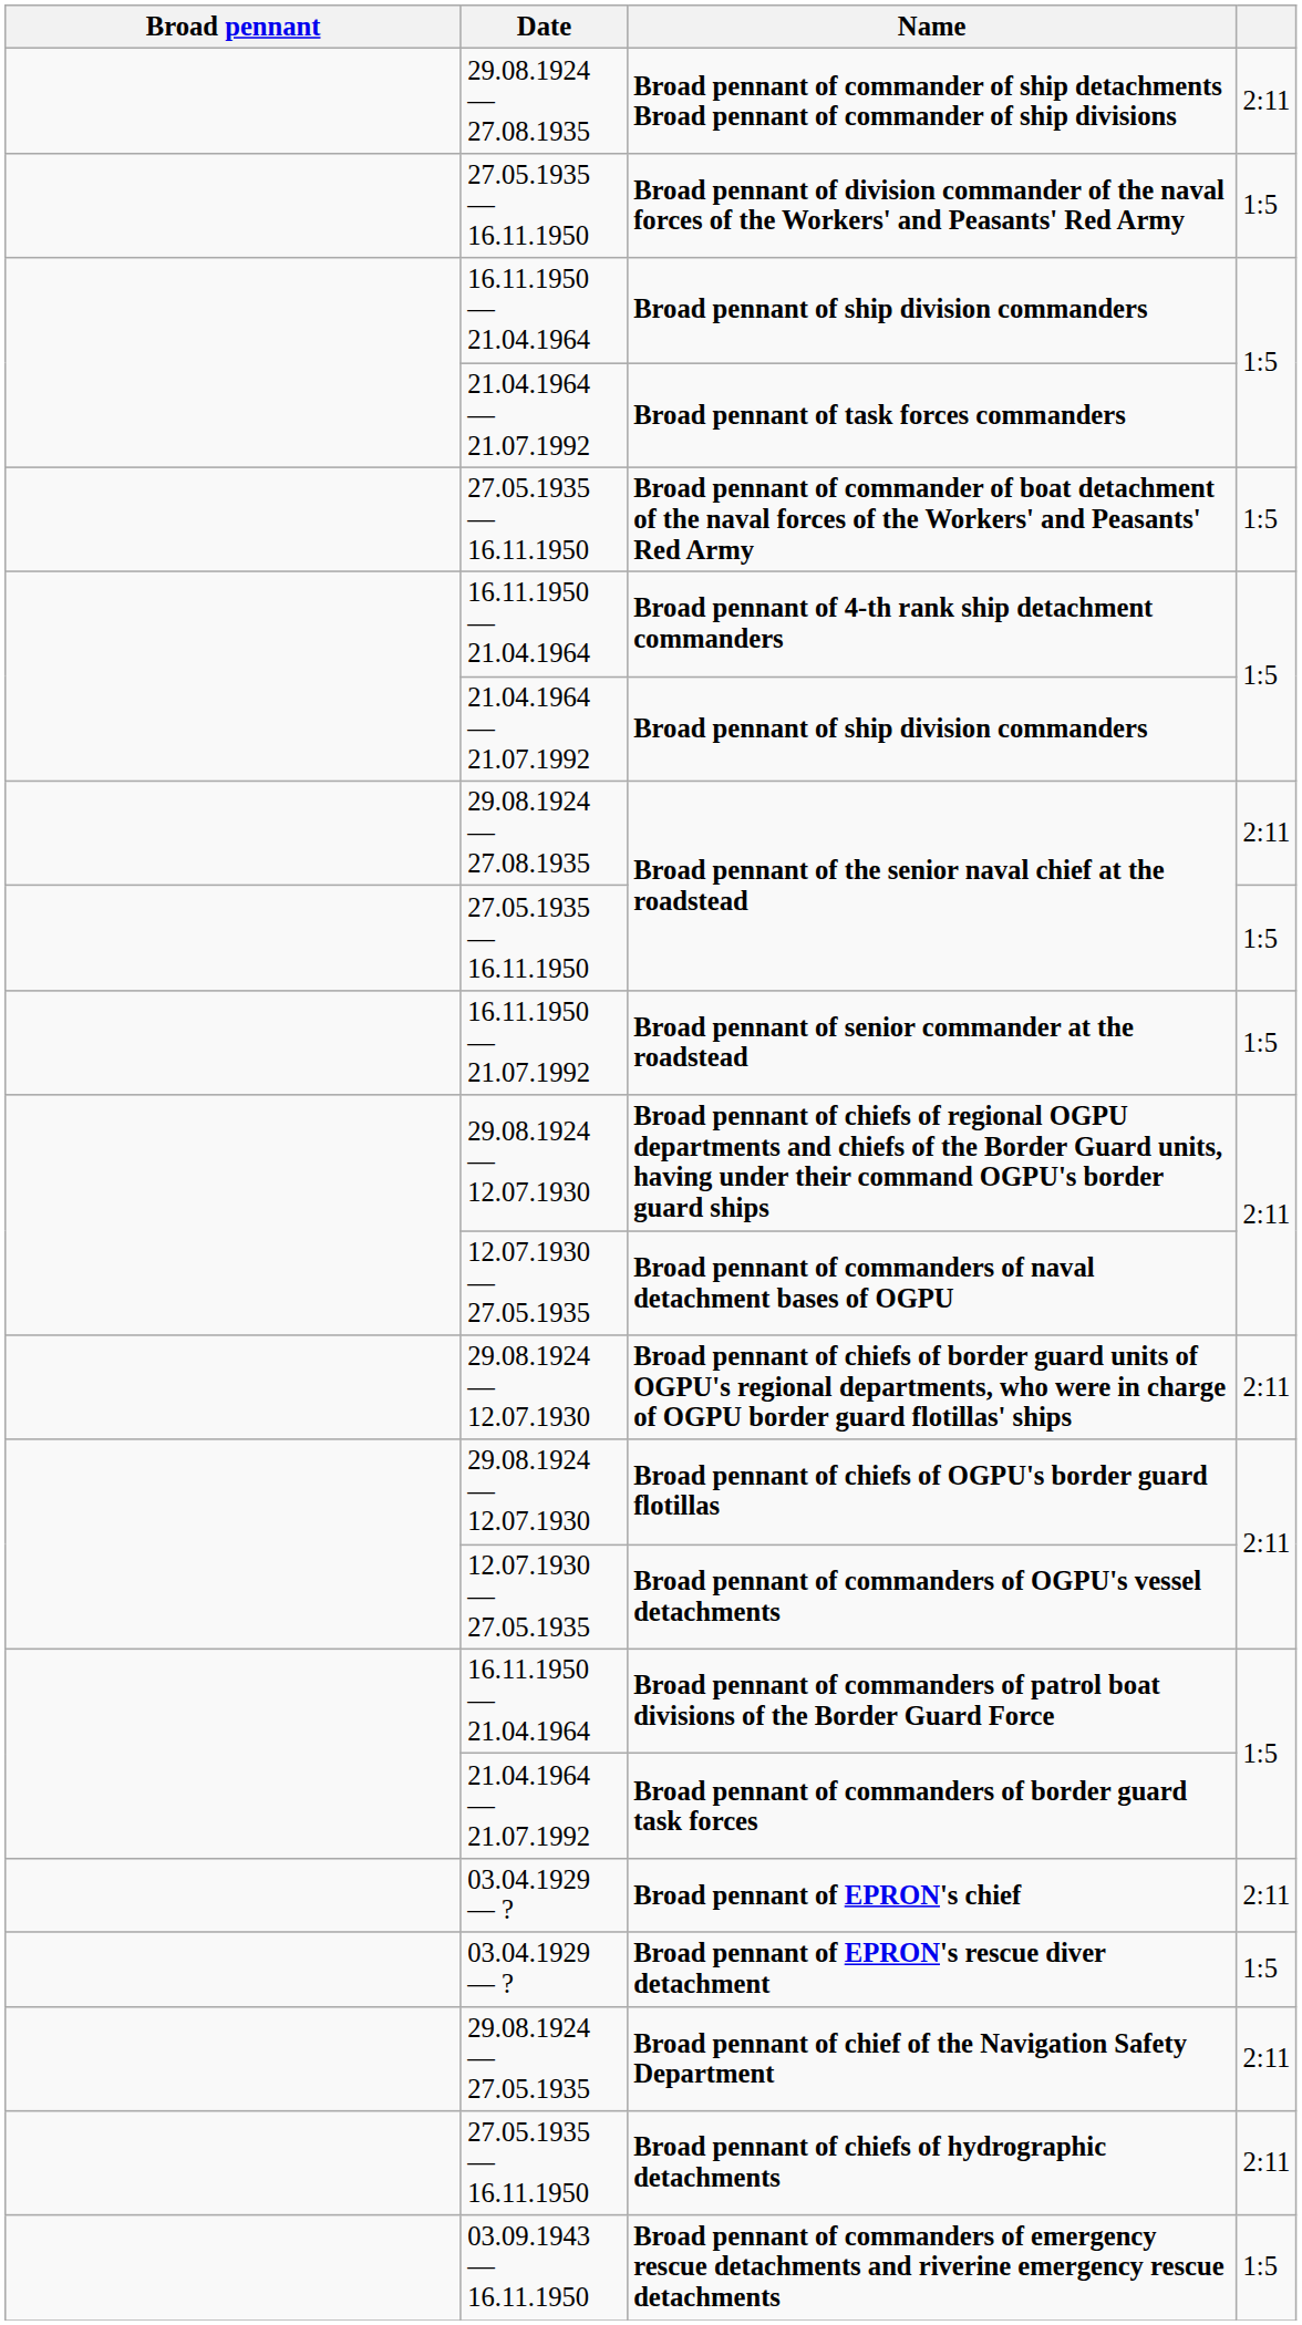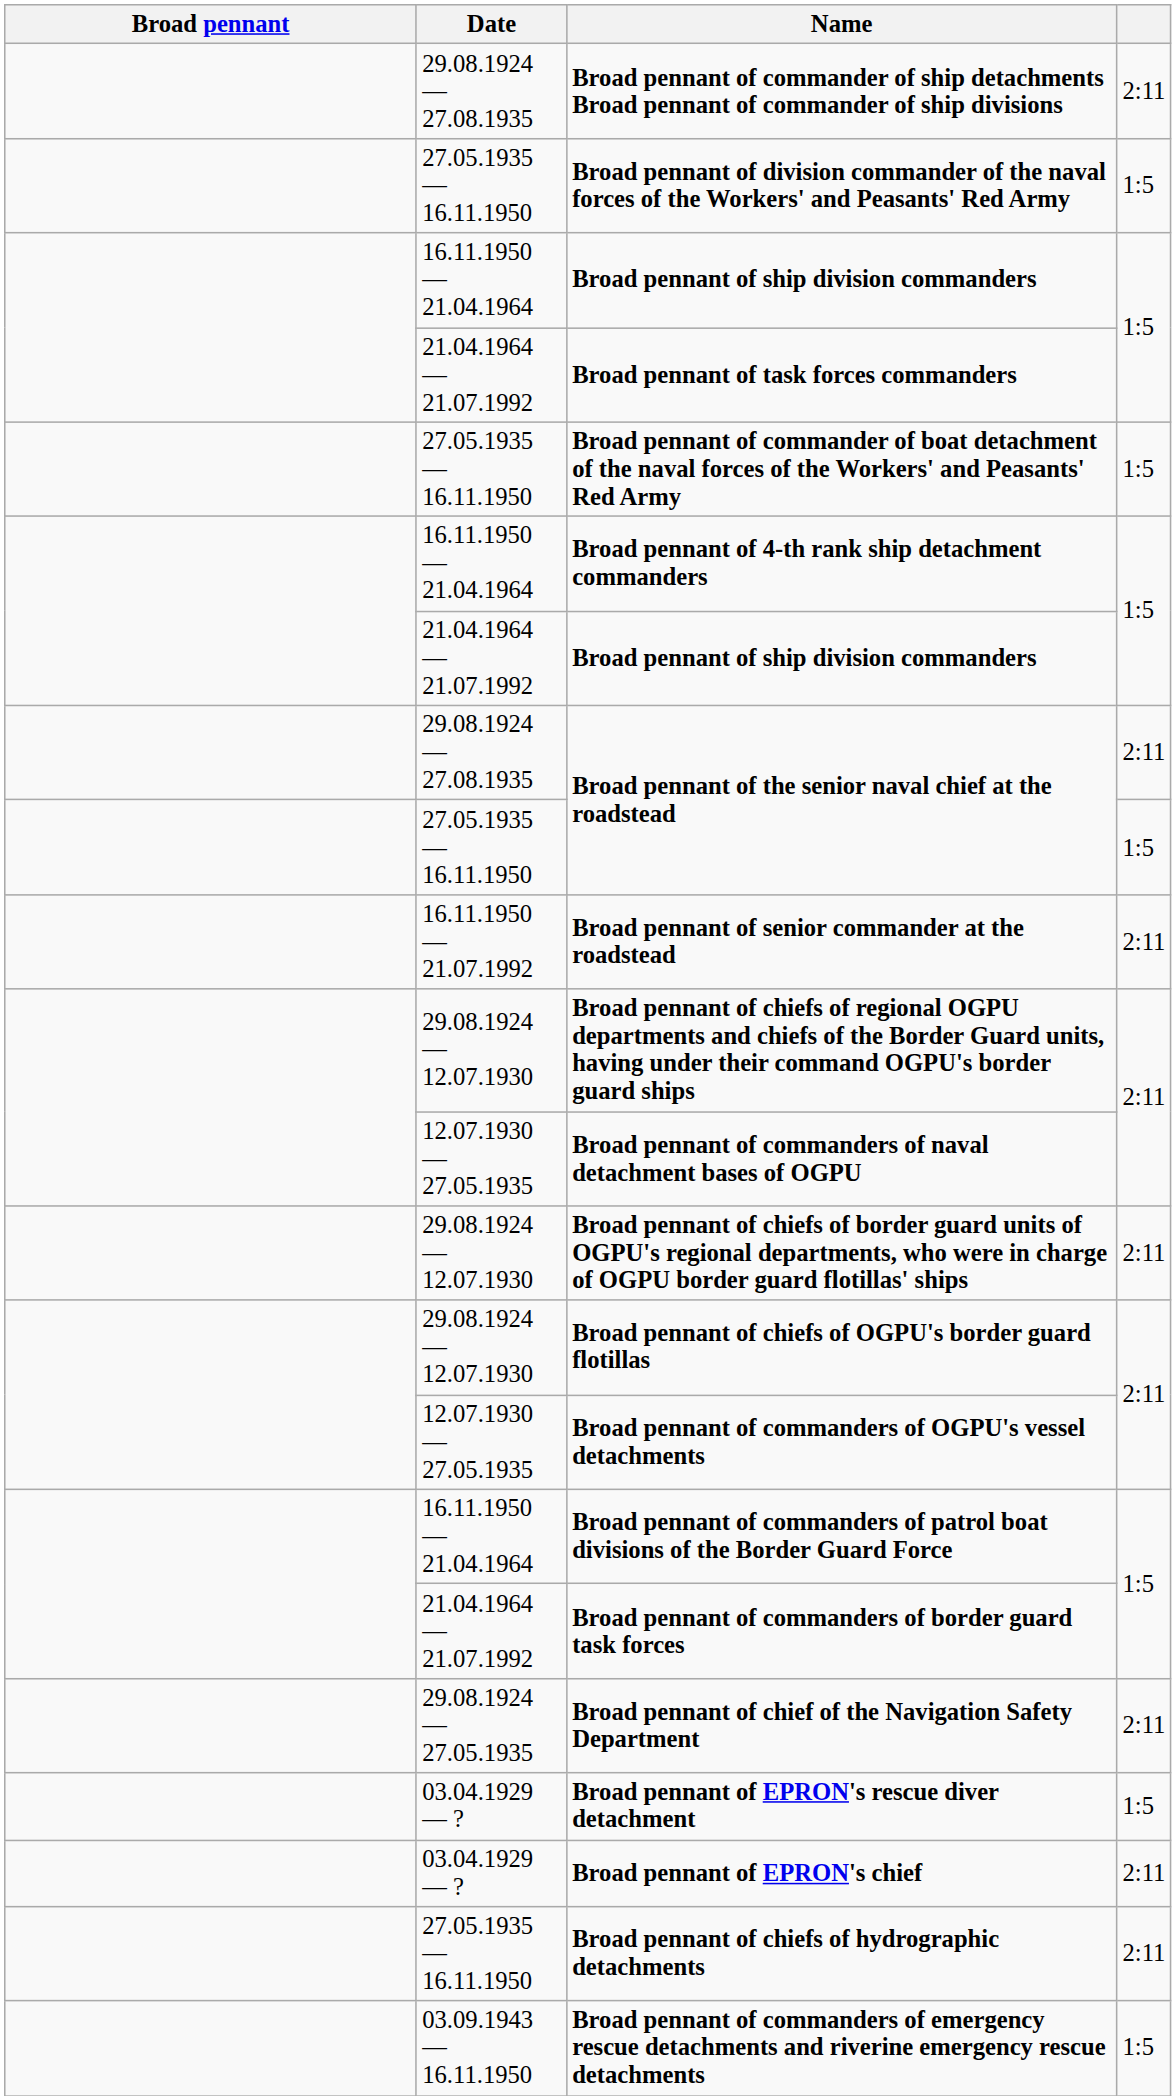Broad pennant of senior commander at the roadstead | column 4: 1:5 -> 2:11
rows swapped: Broad pennant of chief of the Navigation Safety Department <-> Broad pennant of EPRON's chief
